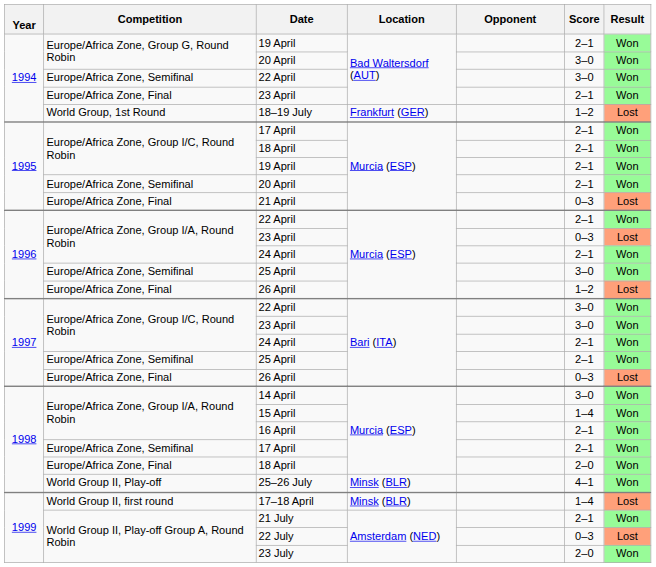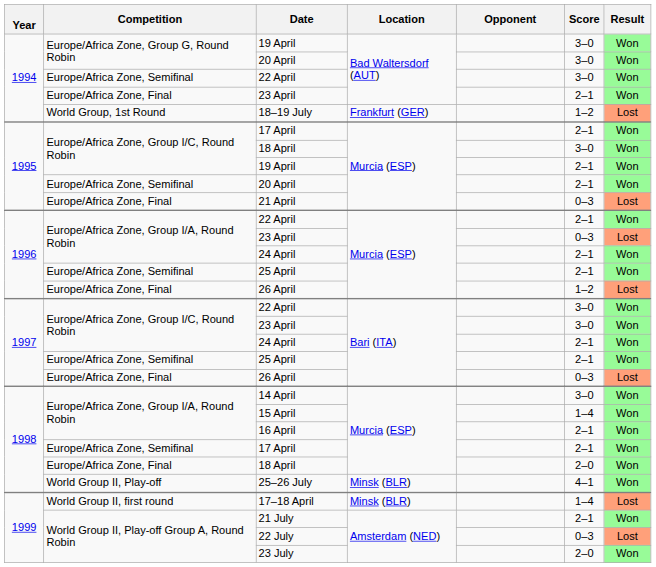1994 / 19 April | Score: 2–1 -> 3–0
1995 / 18 April | Score: 2–1 -> 3–0
1996 / 25 April | Score: 3–0 -> 2–1
